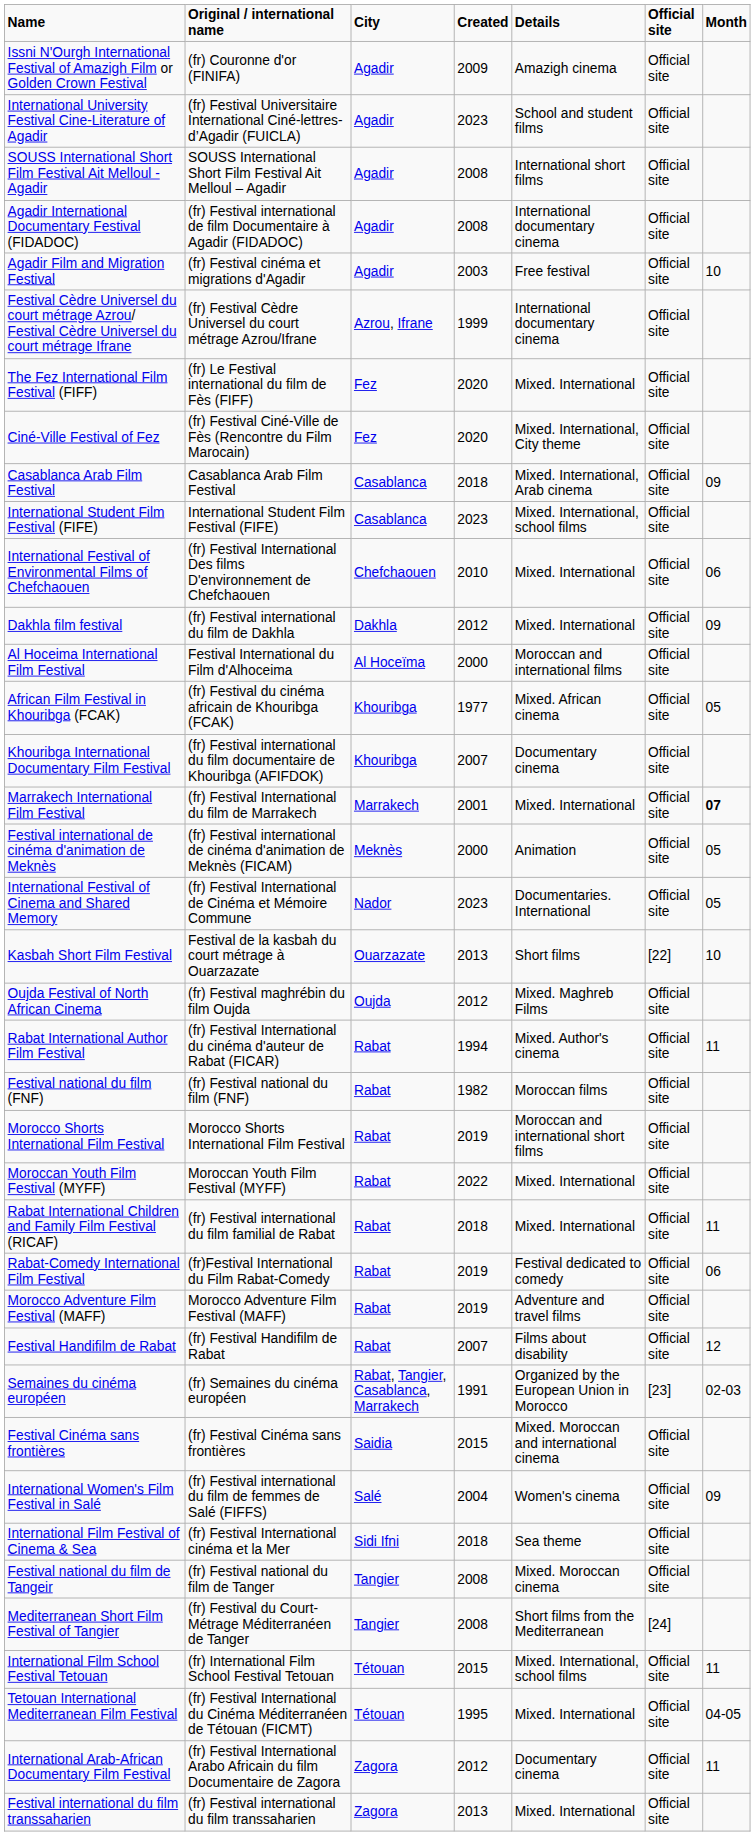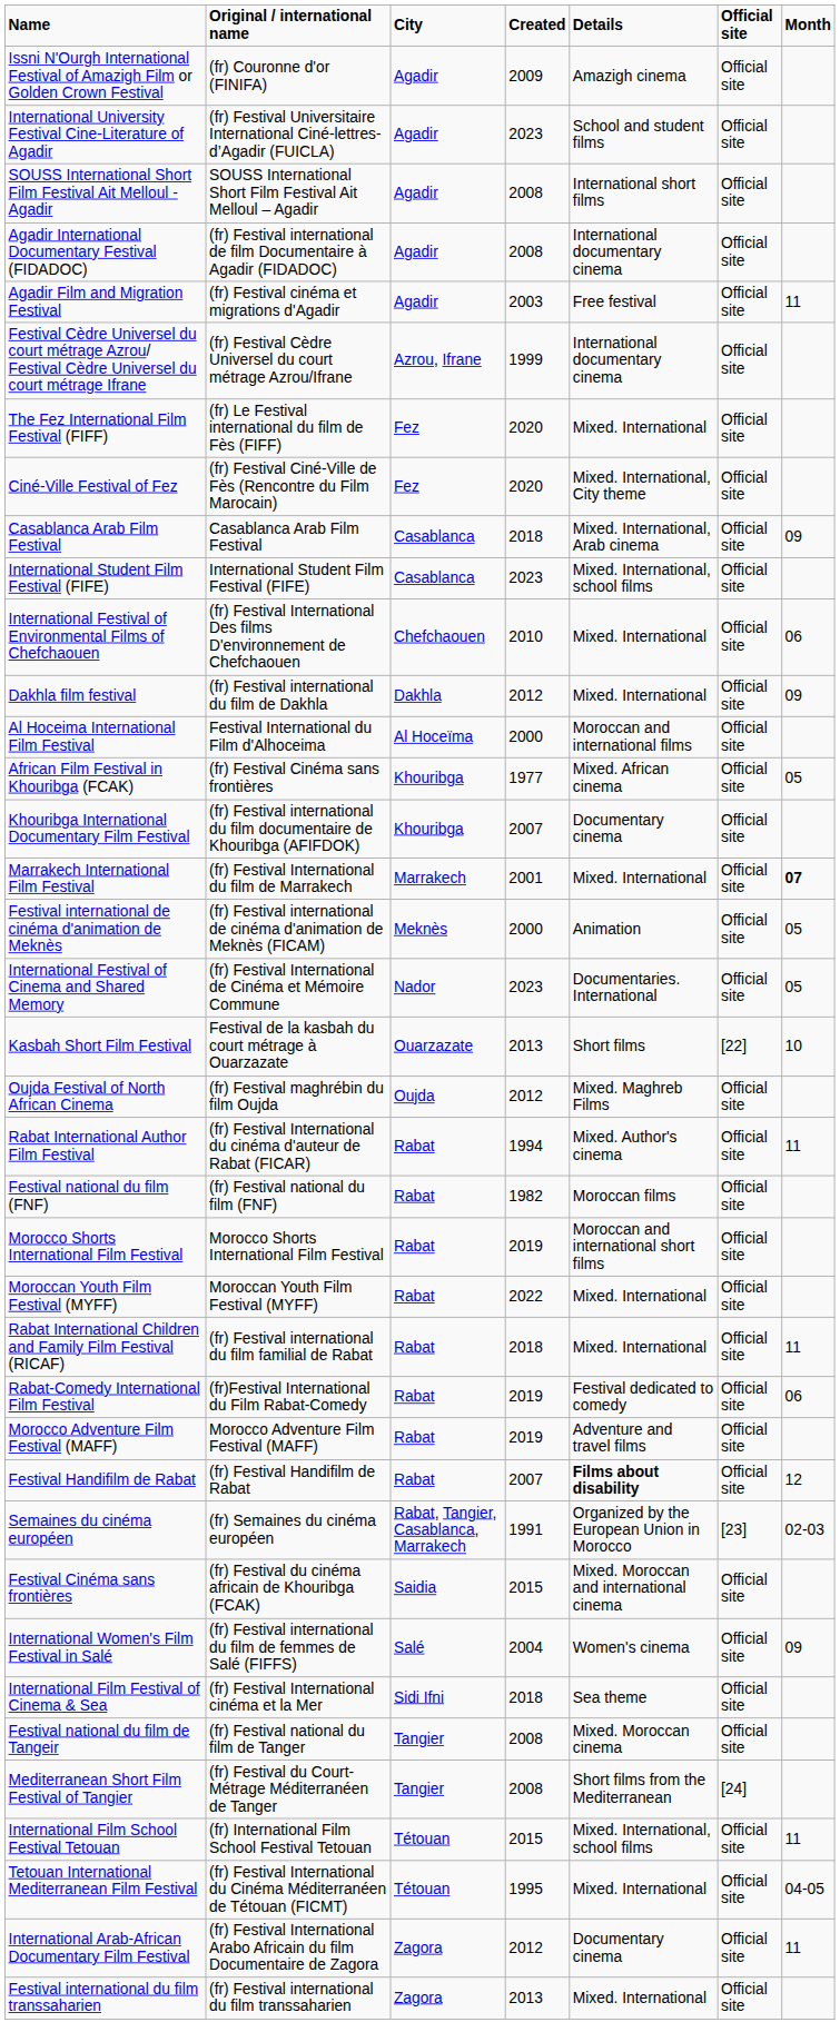Agadir Film and Migration Festival | Month: 10 -> 11
African Film Festival in Khouribga (FCAK) | Original / international name: (fr) Festival du cinéma africain de Khouribga (FCAK) -> (fr) Festival Cinéma sans frontières
Festival Handifilm de Rabat | Details: normal -> bold
Festival Cinéma sans frontières | Original / international name: (fr) Festival Cinéma sans frontières -> (fr) Festival du cinéma africain de Khouribga (FCAK)
